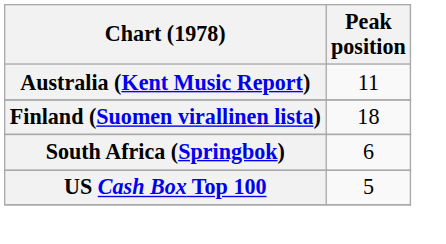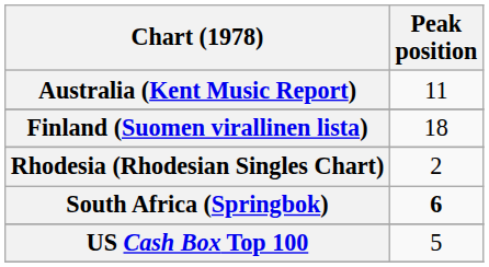+ row: Rhodesia (Rhodesian Singles Chart) | 2
South Africa (Springbok) | Peak position: normal -> bold
